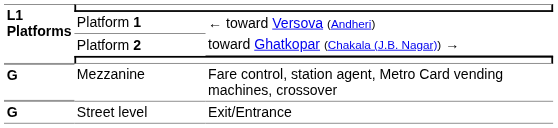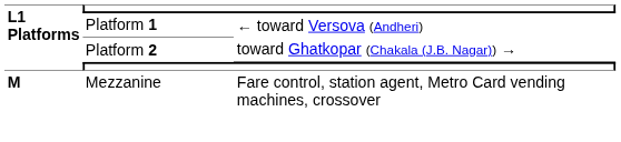Mezzanine | L1 Platforms: G -> M
- row: G | Street level | Exit/Entrance
